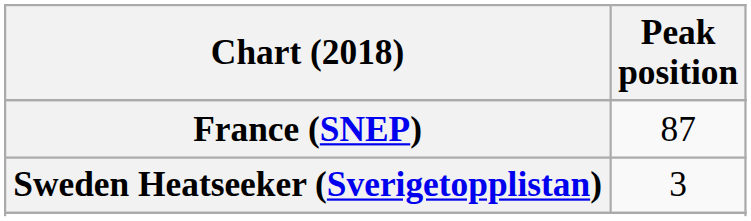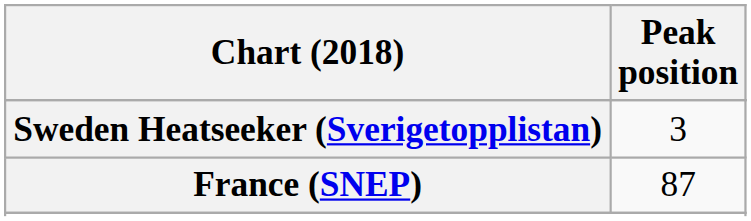rows swapped: France (SNEP) <-> Sweden Heatseeker (Sverigetopplistan)
